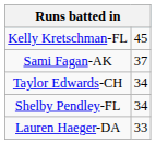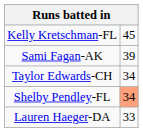Sami Fagan-AK | column 2: 37 -> 39
Shelby Pendley-FL | column 2: no background -> lightsalmon background
